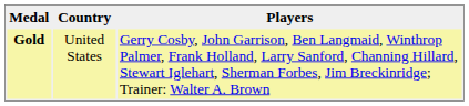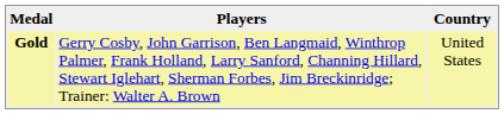columns swapped: Country <-> Players
